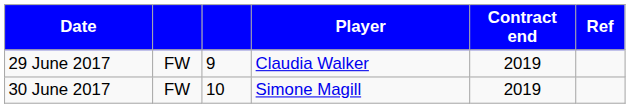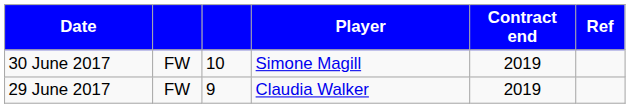rows swapped: 29 June 2017 <-> 30 June 2017
